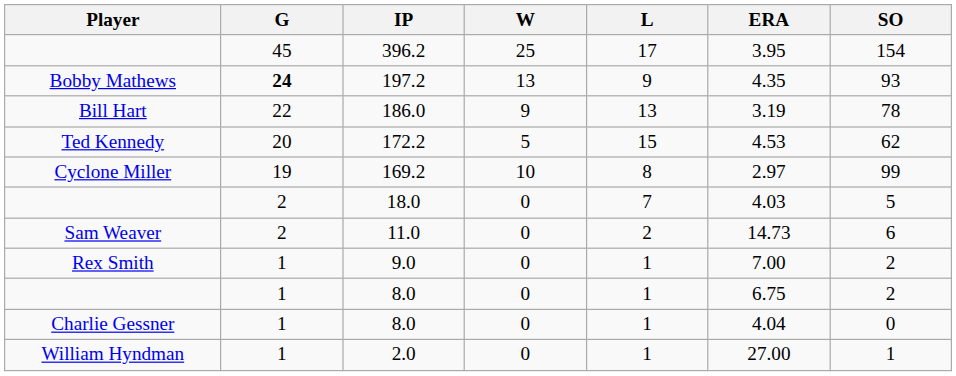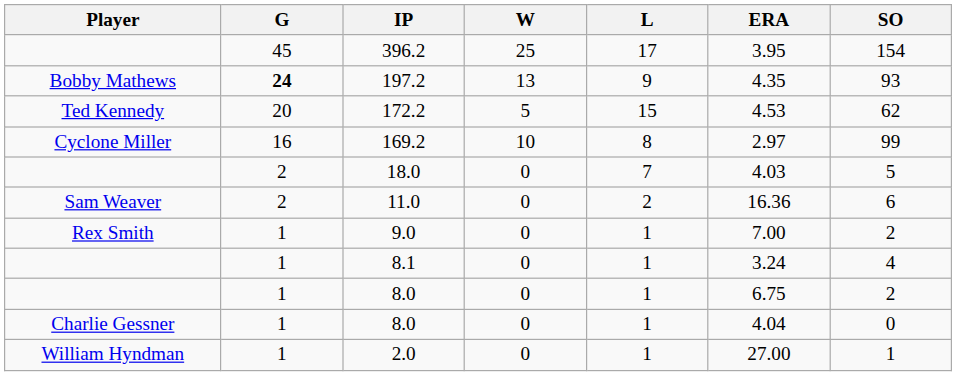- row: Bill Hart | 22 | 186.0 | 9 | 13 | 3.19 | 78
169.2 | G: 19 -> 16
11.0 | ERA: 14.73 -> 16.36
+ row: 1 | 8.1 | 0 | 1 | 3.24 | 4
